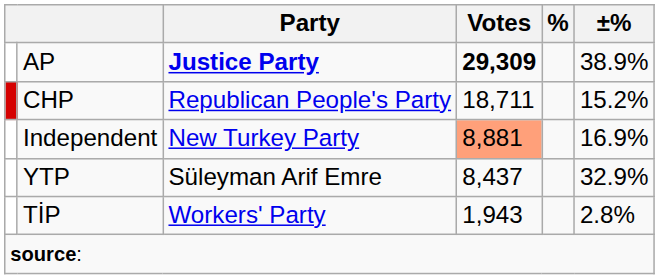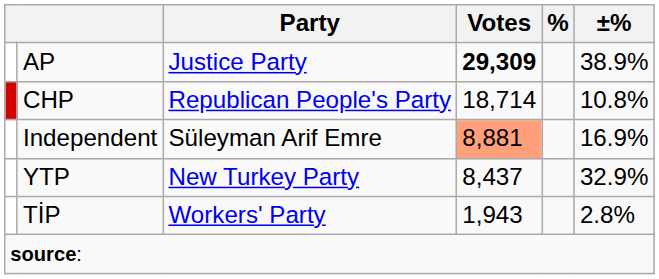AP | Party: bold -> normal
CHP | Votes: 18,711 -> 18,714
CHP | ±%: 15.2% -> 10.8%
Independent | Party: New Turkey Party -> Süleyman Arif Emre
YTP | Party: Süleyman Arif Emre -> New Turkey Party
